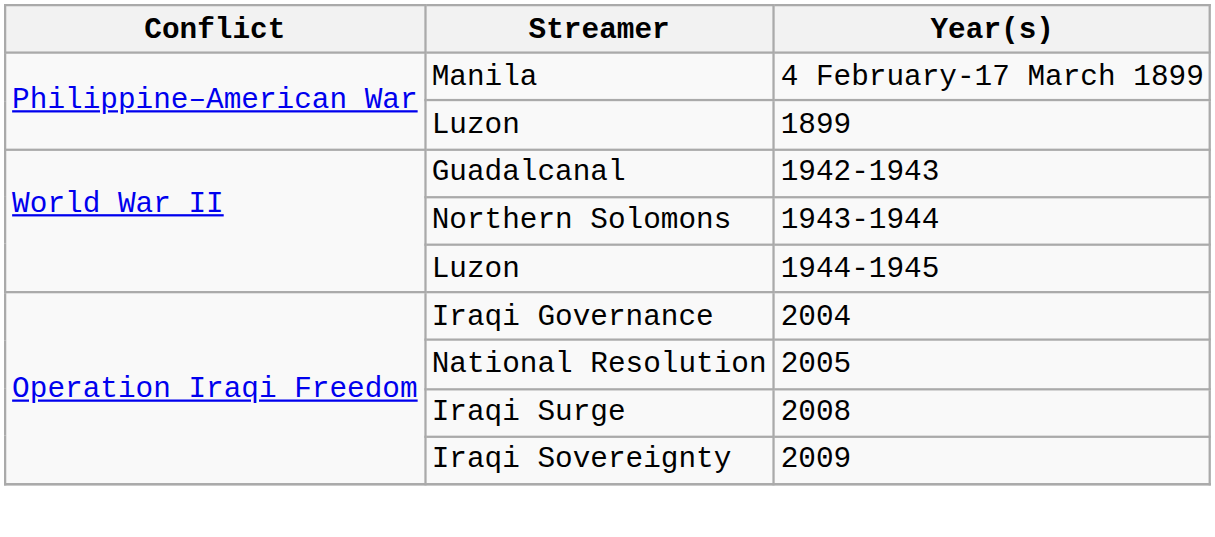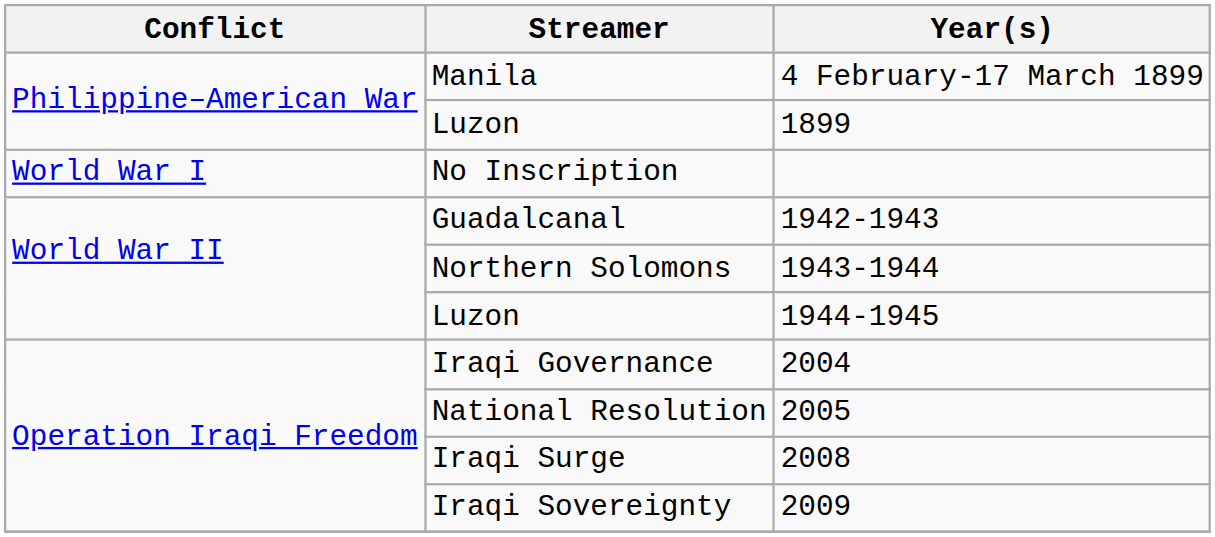+ row: World War I | No Inscription
